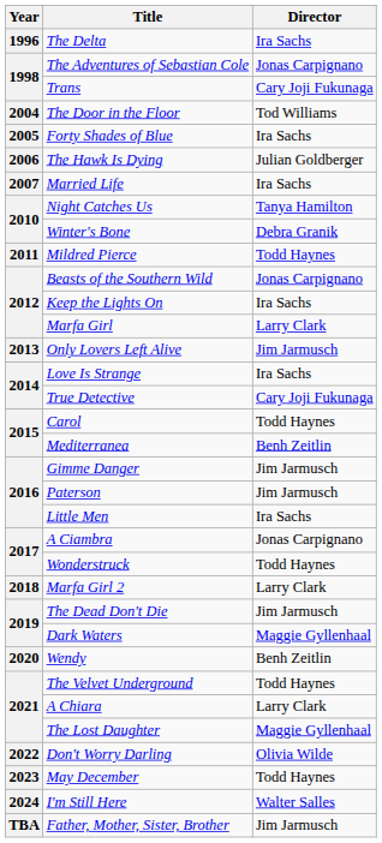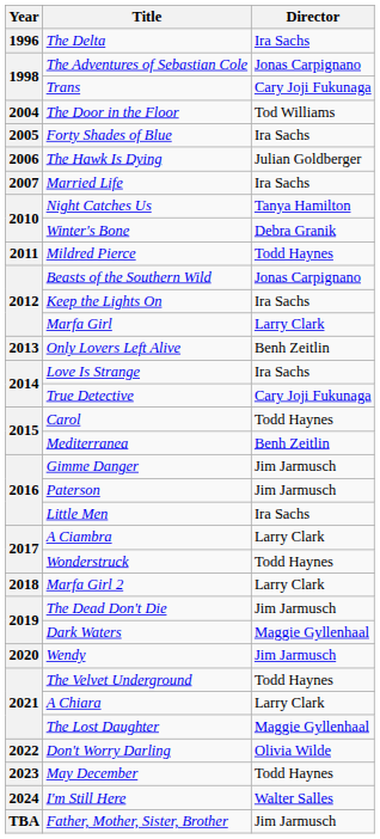Only Lovers Left Alive | Director: Jim Jarmusch -> Benh Zeitlin
A Ciambra | Director: Jonas Carpignano -> Larry Clark
Wendy | Director: Benh Zeitlin -> Jim Jarmusch
